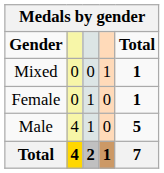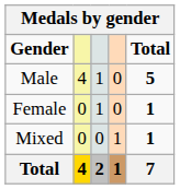rows swapped: Male <-> Mixed
